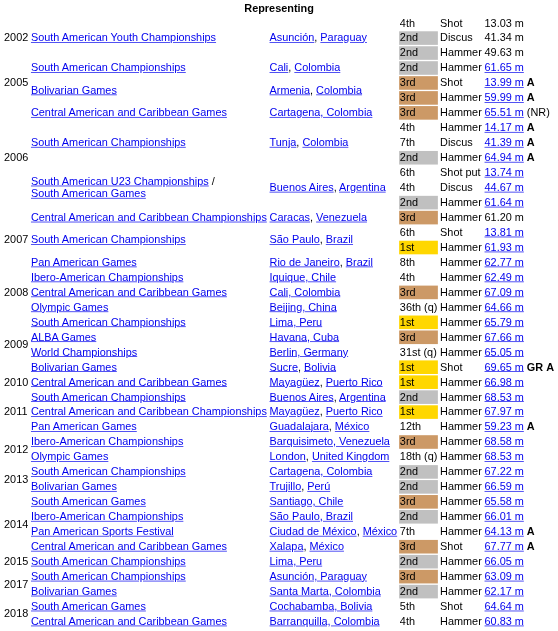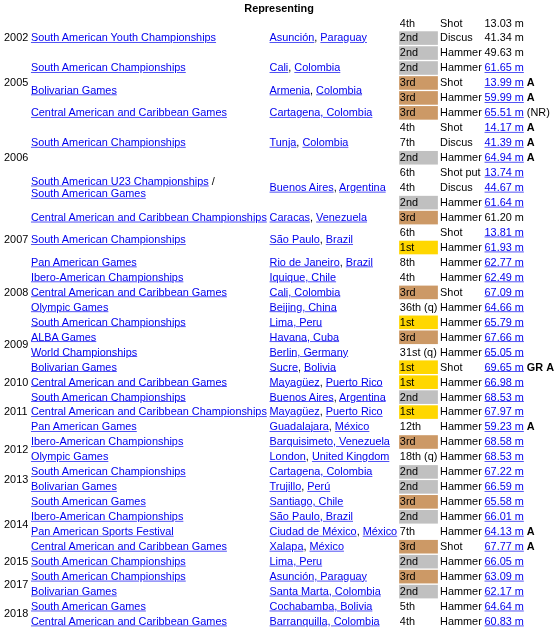Tunja, Colombia / 4th | column 5: Hammer -> Shot
Cali, Colombia / 3rd | column 5: Hammer -> Shot
Cochabamba, Bolivia | column 5: Shot -> Hammer
